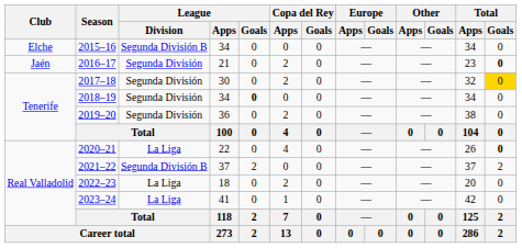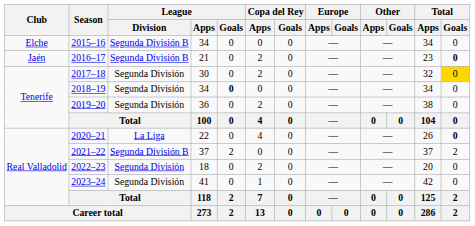2016–17 | League / Division: Segunda División -> Segunda División B
2022–23 | League / Division: La Liga -> Segunda División
2023–24 | League / Division: La Liga -> Segunda División
